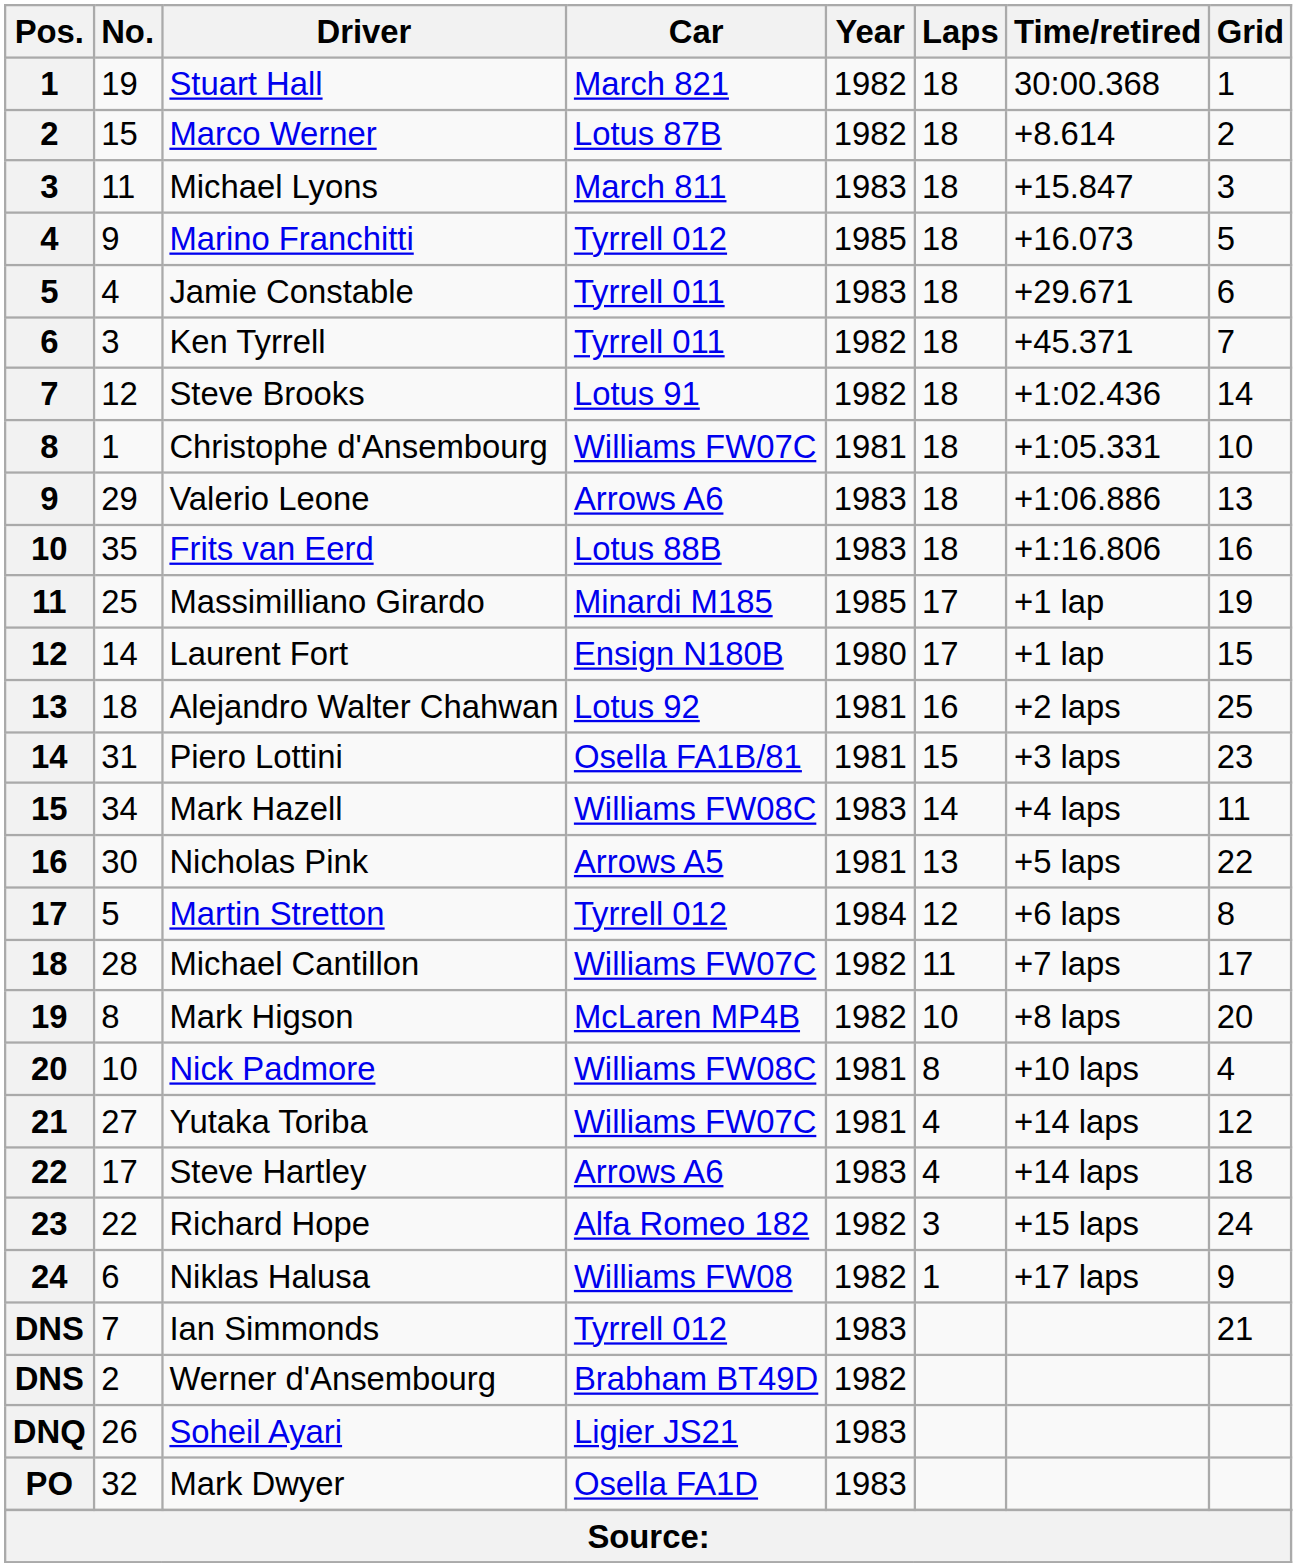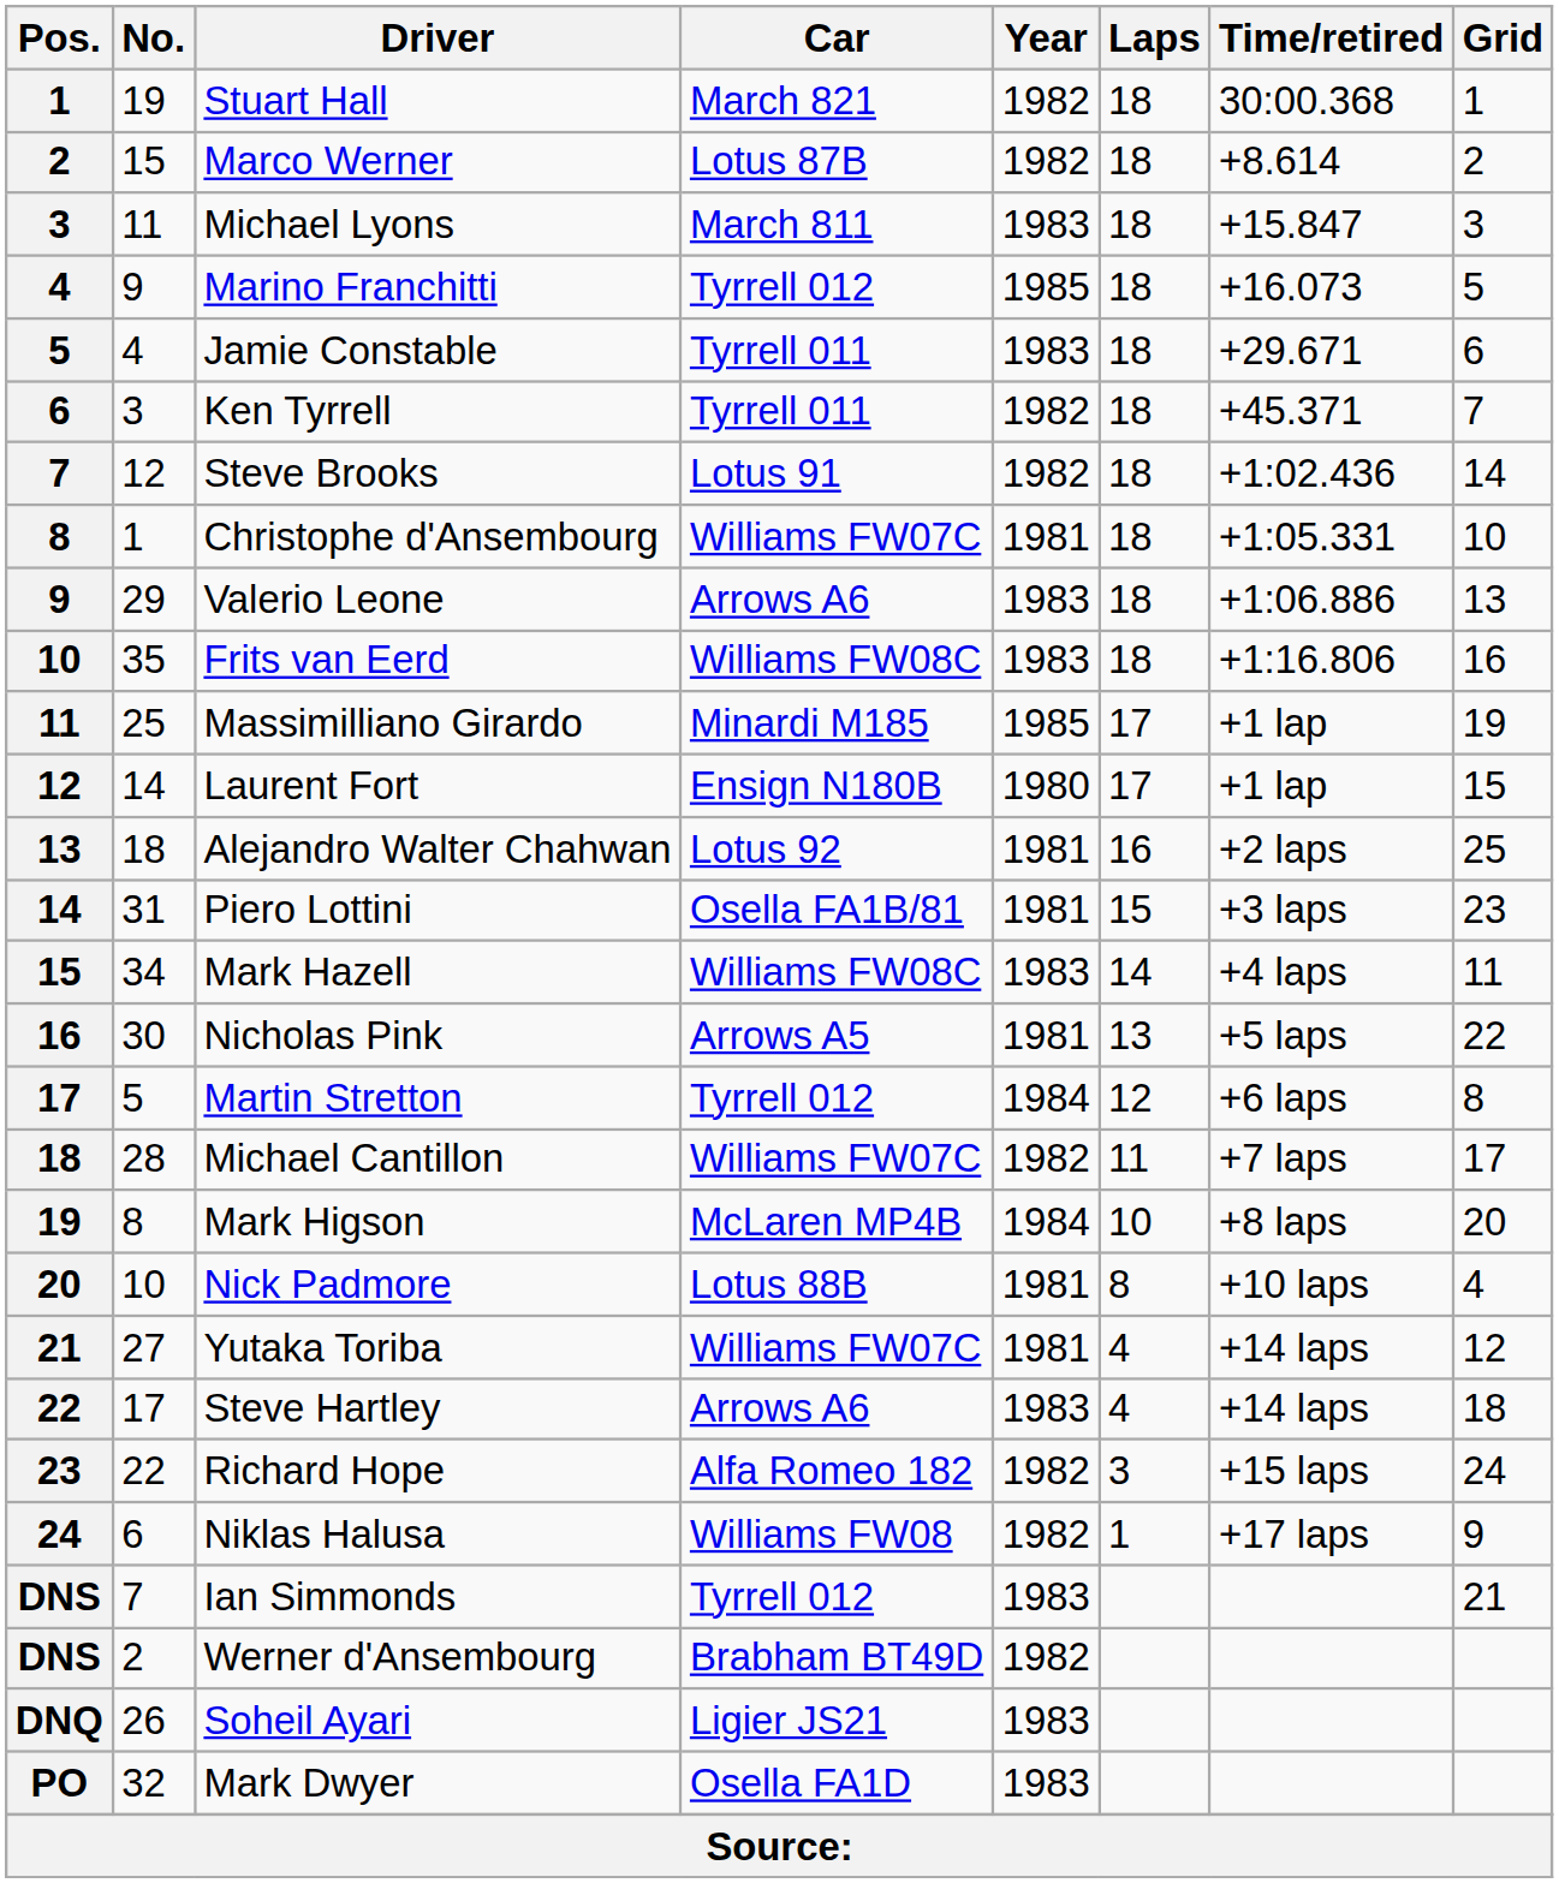Frits van Eerd | Car: Lotus 88B -> Williams FW08C
Mark Higson | Year: 1982 -> 1984
Nick Padmore | Car: Williams FW08C -> Lotus 88B
